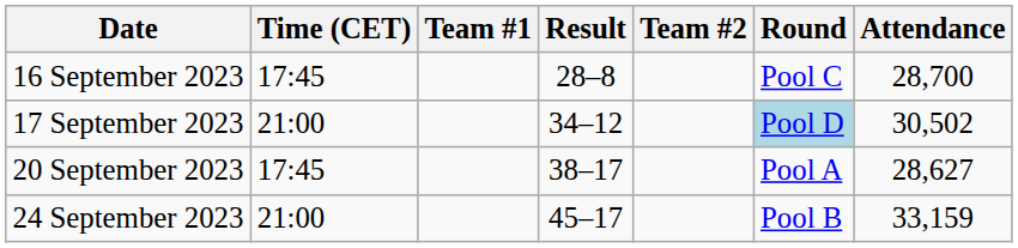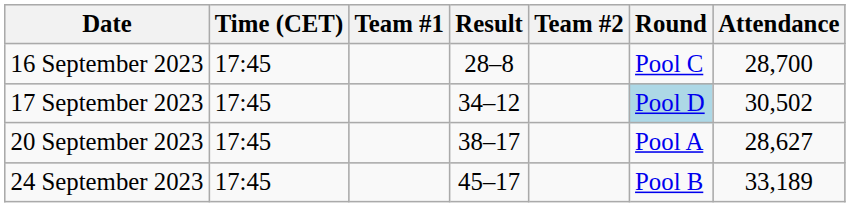17 September 2023 | Time (CET): 21:00 -> 17:45
24 September 2023 | Time (CET): 21:00 -> 17:45
24 September 2023 | Attendance: 33,159 -> 33,189
